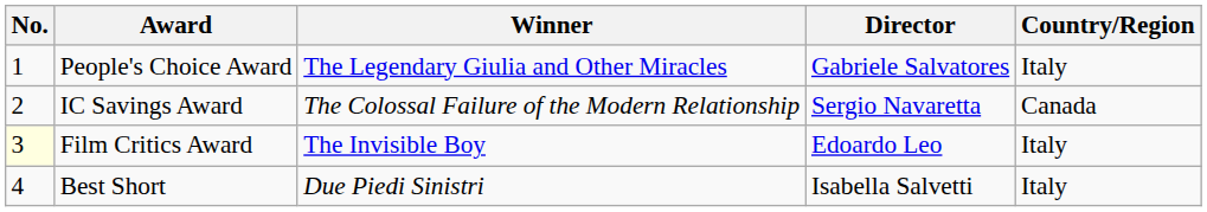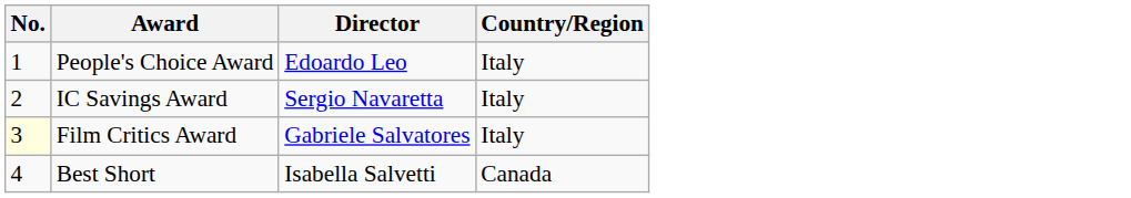- column: Winner | The Legendary Giulia and Other Miracles | The Colossal Failure of the Modern Relationship | The Invisible Boy | Due Piedi Sinistri
People's Choice Award | Director: Gabriele Salvatores -> Edoardo Leo
IC Savings Award | Country/Region: Canada -> Italy
Film Critics Award | Director: Edoardo Leo -> Gabriele Salvatores
Best Short | Country/Region: Italy -> Canada
